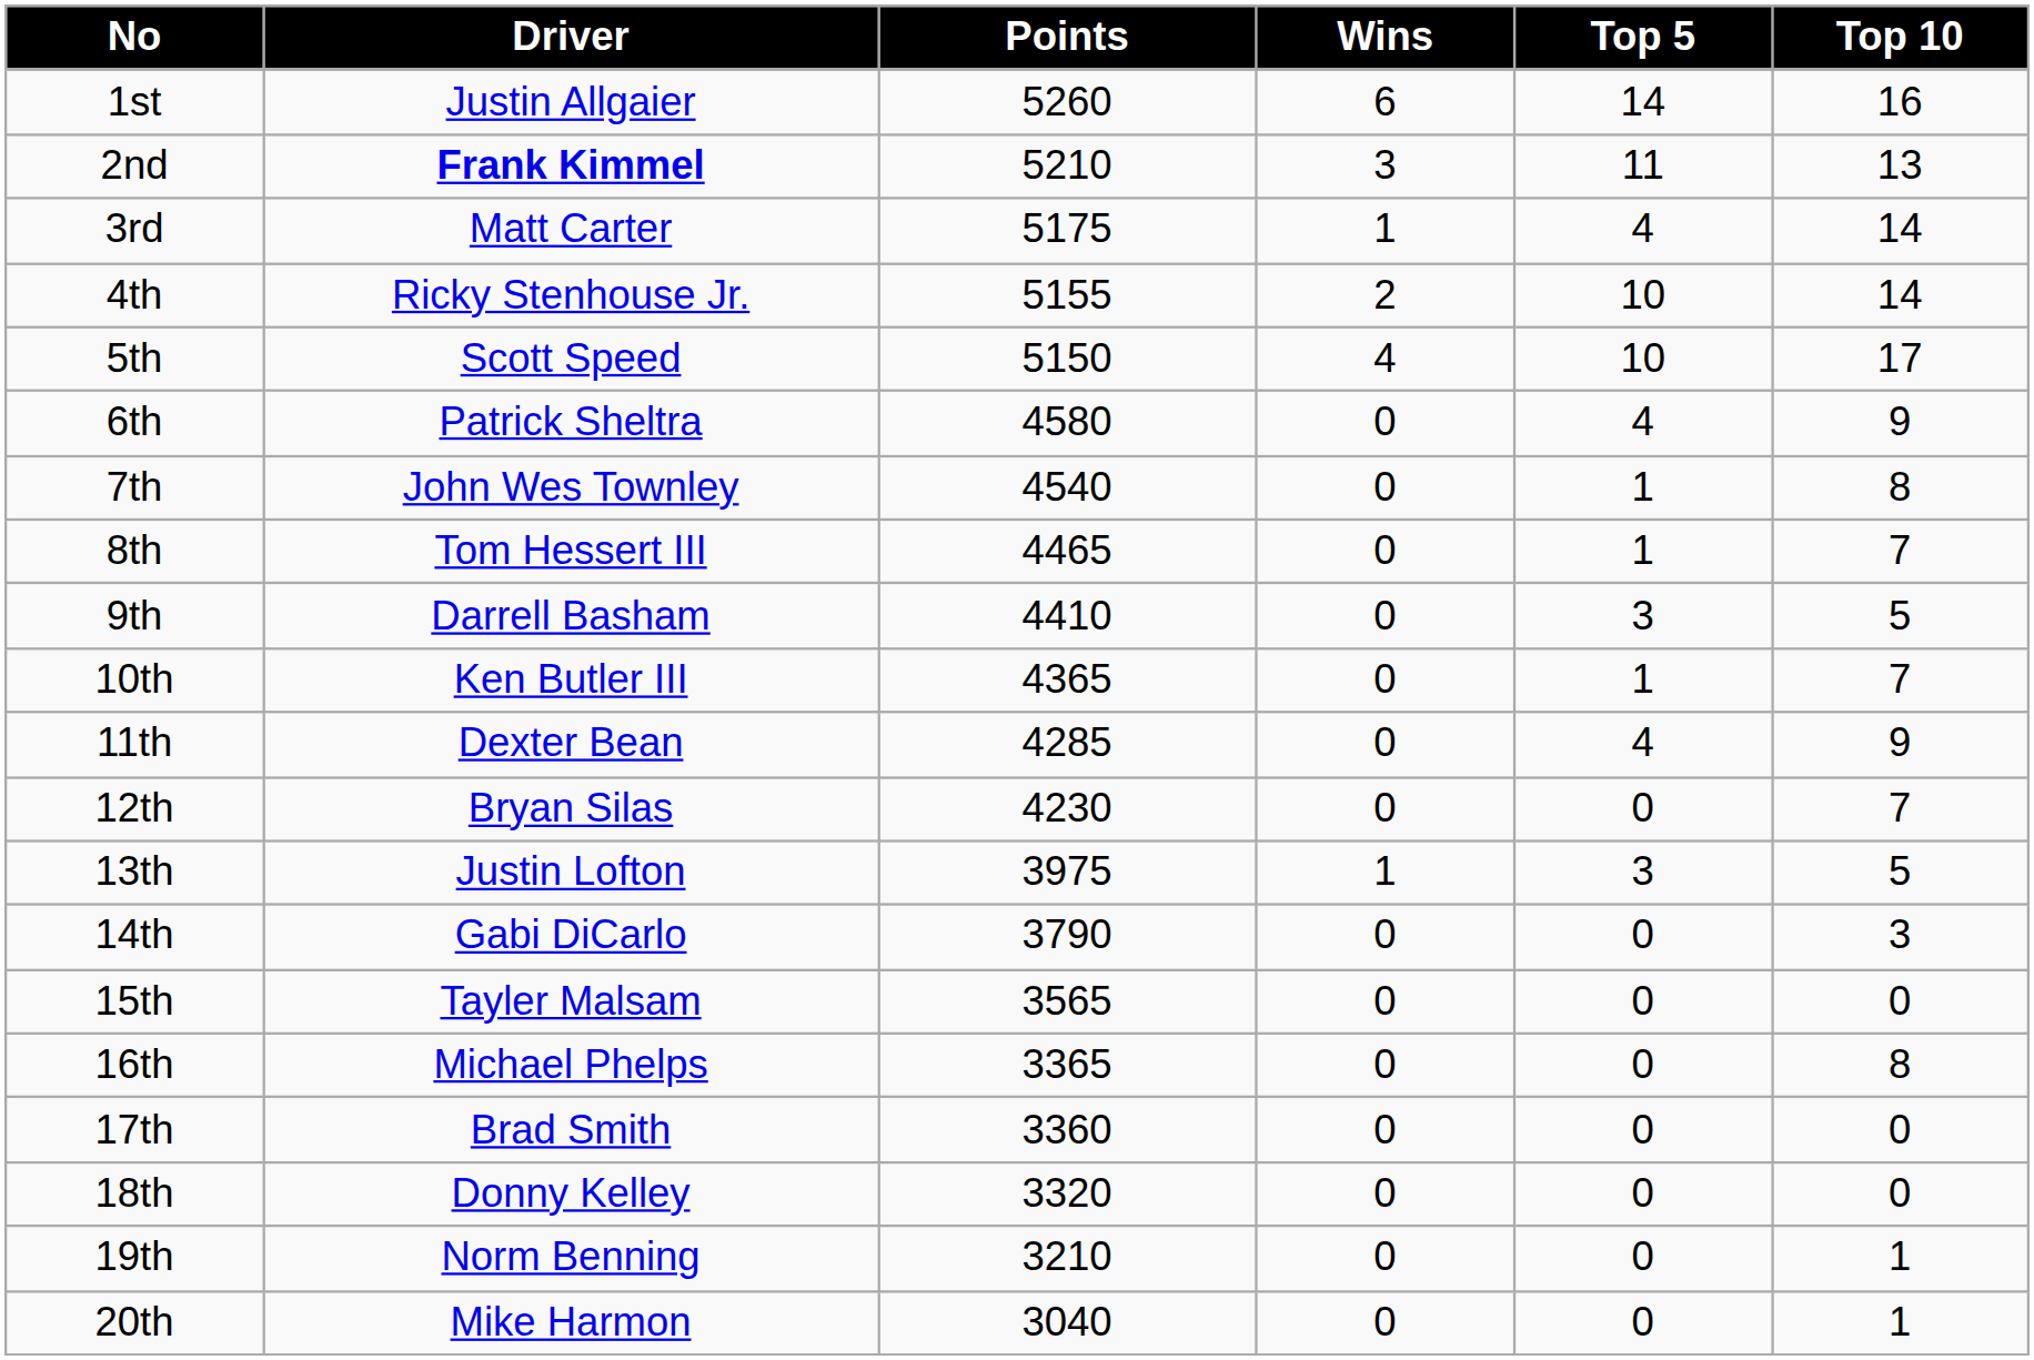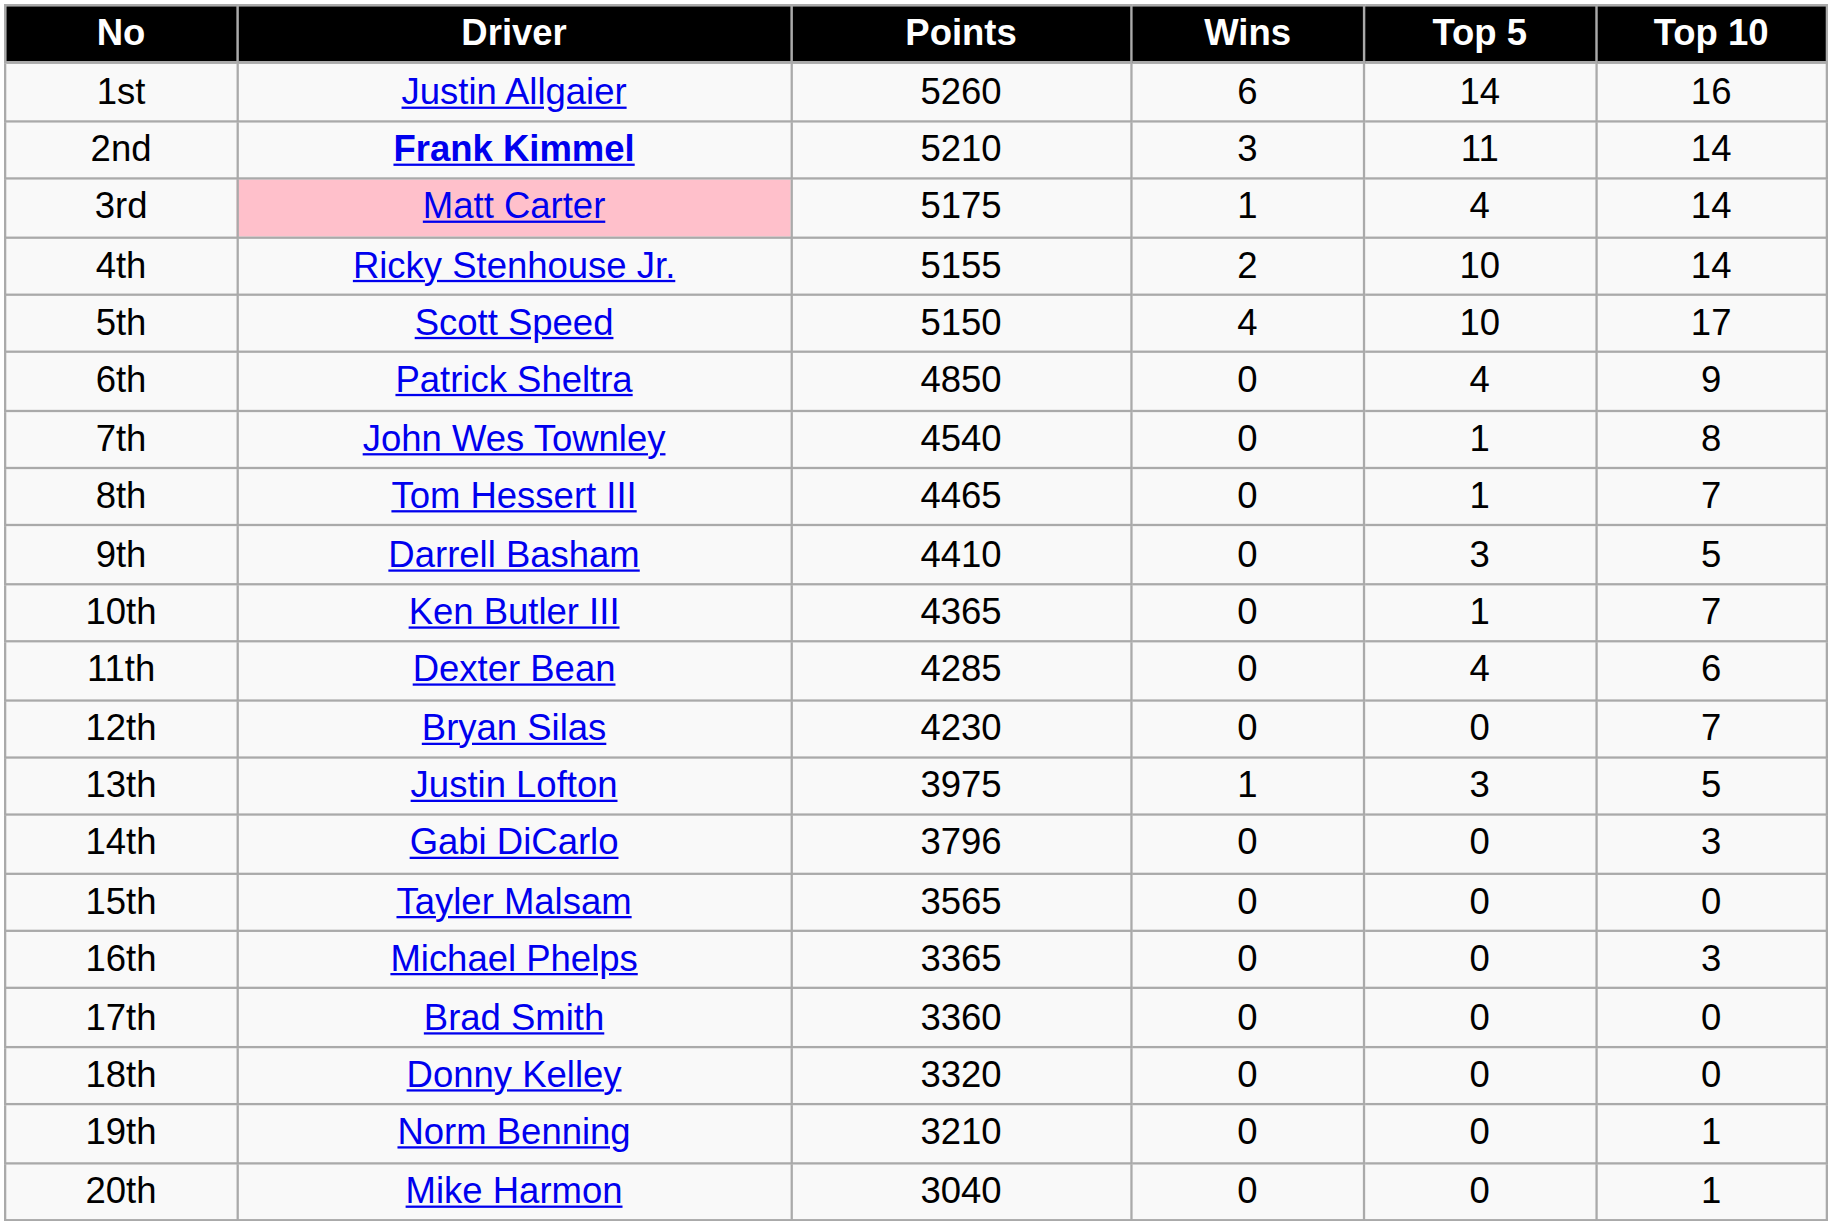2nd | Top 10: 13 -> 14
3rd | Driver: no background -> pink background
6th | Points: 4580 -> 4850
11th | Top 10: 9 -> 6
14th | Points: 3790 -> 3796
16th | Top 10: 8 -> 3
